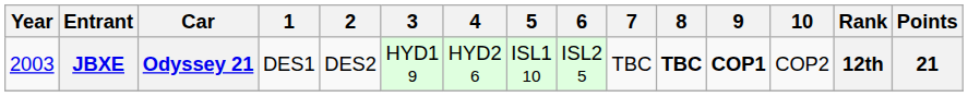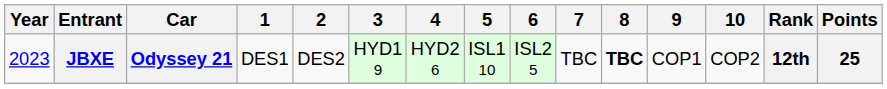JBXE | Year: 2003 -> 2023
JBXE | 9: bold -> normal
JBXE | Points: 21 -> 25
